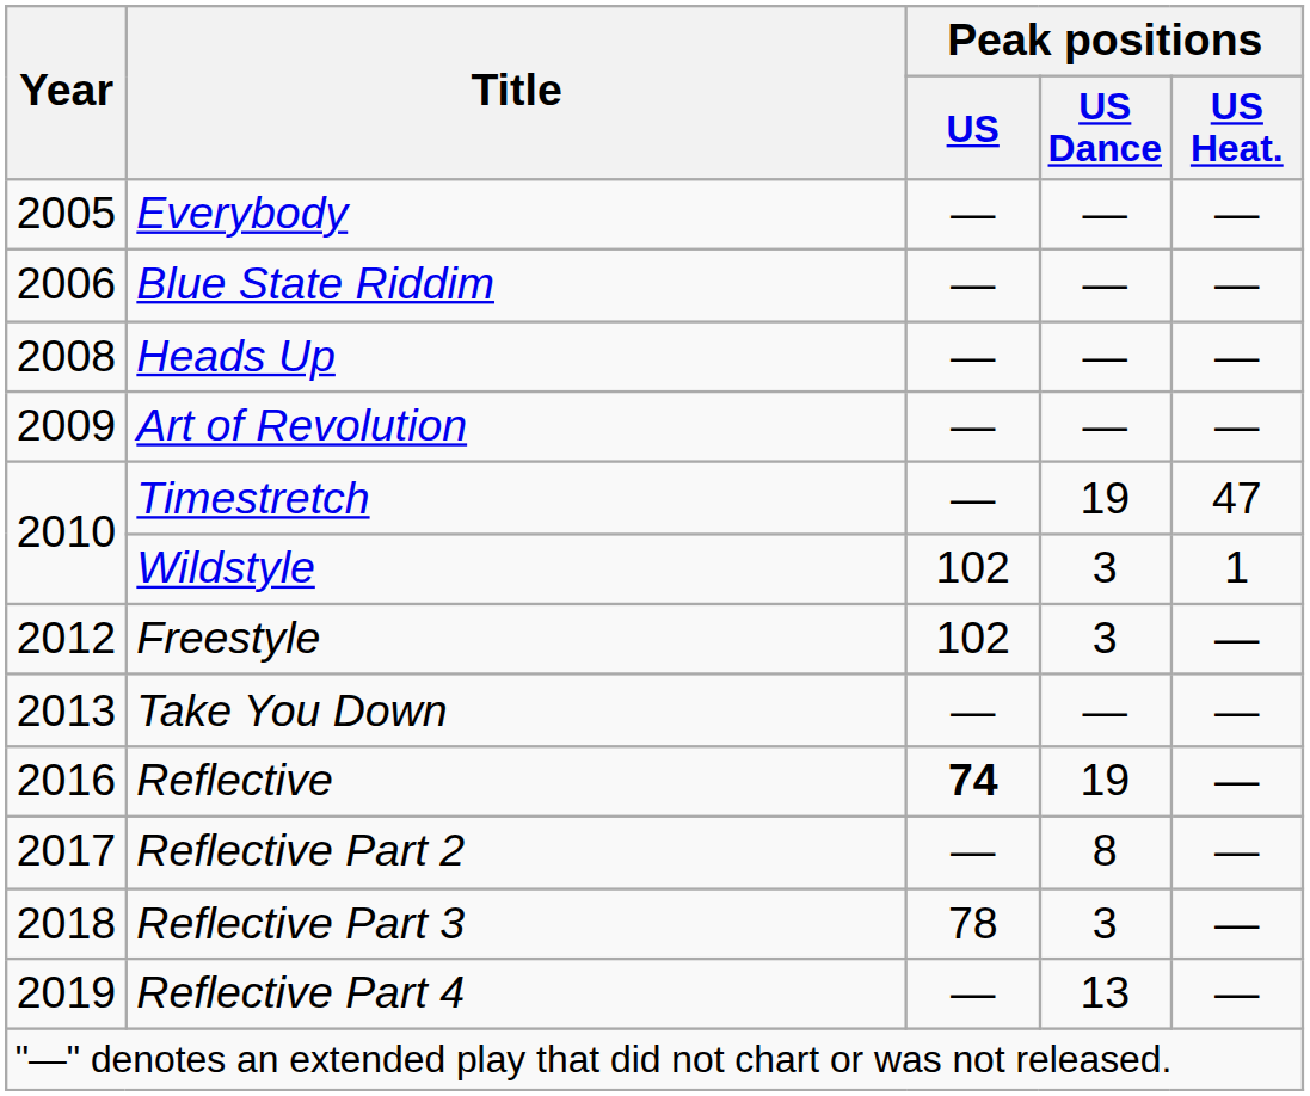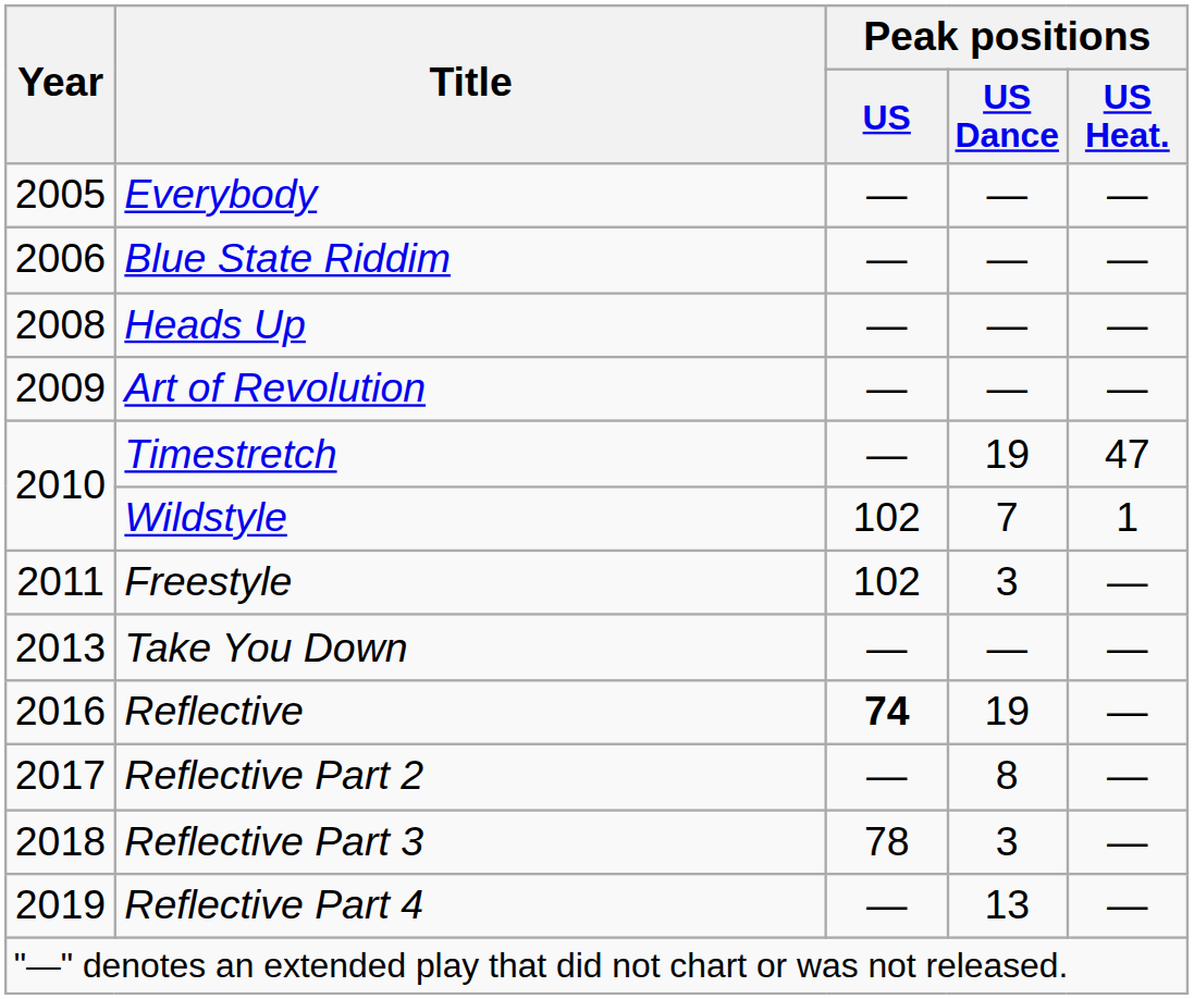Wildstyle | Peak positions / US Dance: 3 -> 7
Freestyle | Year: 2012 -> 2011
